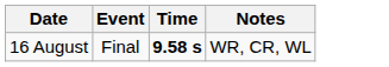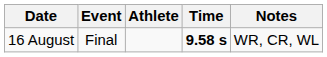+ column: Athlete
